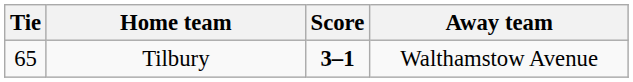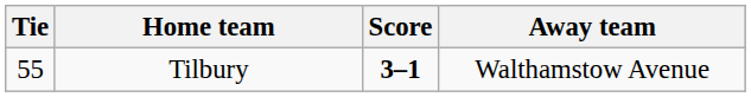Tilbury | Tie: 65 -> 55
